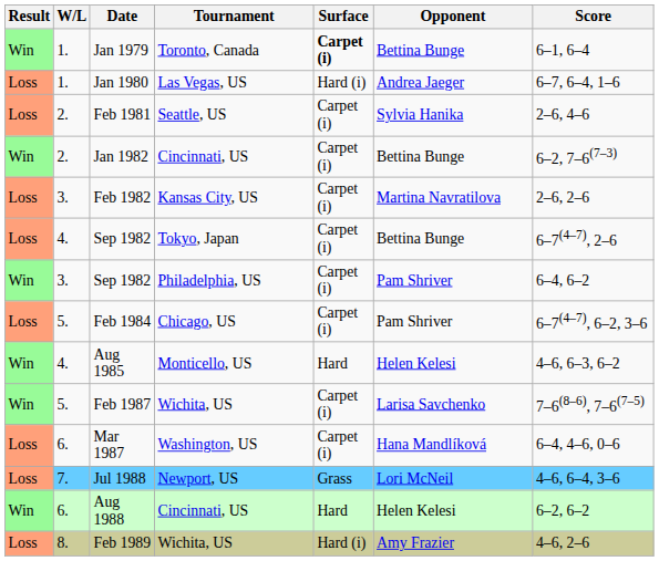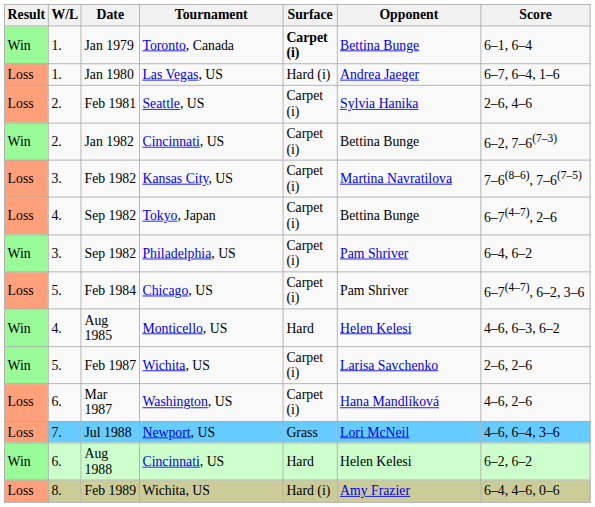Feb 1982 | Score: 2–6, 2–6 -> 7–6(8–6), 7–6(7–5)
Feb 1987 | Score: 7–6(8–6), 7–6(7–5) -> 2–6, 2–6
Mar 1987 | Score: 6–4, 4–6, 0–6 -> 4–6, 2–6
Feb 1989 | Score: 4–6, 2–6 -> 6–4, 4–6, 0–6
